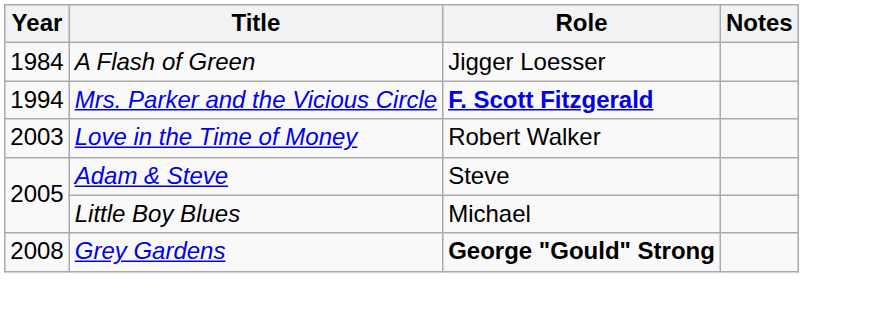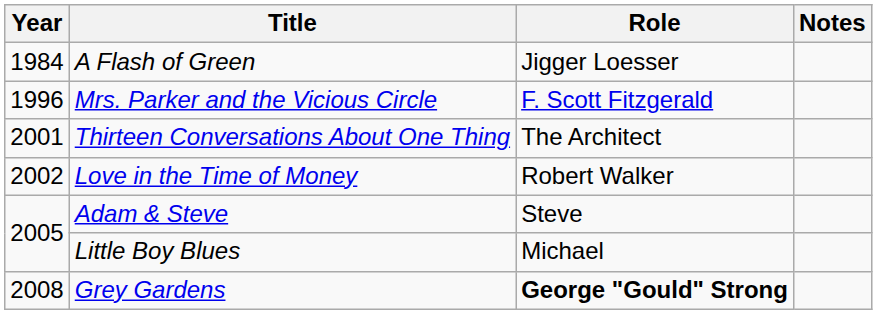Mrs. Parker and the Vicious Circle | Year: 1994 -> 1996
Mrs. Parker and the Vicious Circle | Role: bold -> normal
+ row: 2001 | Thirteen Conversations About One Thing | The Architect
Love in the Time of Money | Year: 2003 -> 2002
